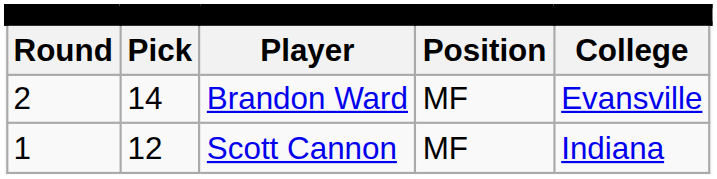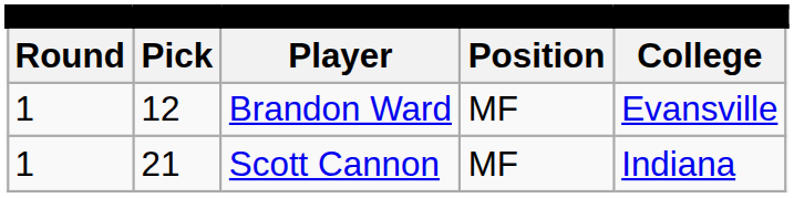Brandon Ward | column 1: 2 -> 1
Brandon Ward | column 2: 14 -> 12
Scott Cannon | column 2: 12 -> 21
